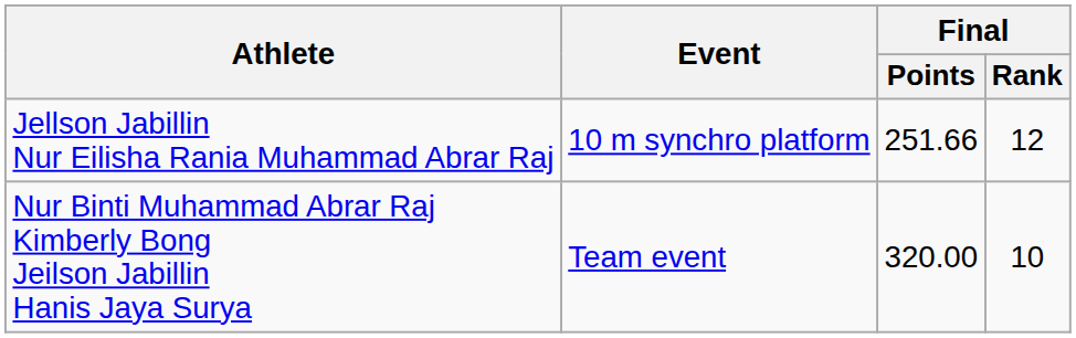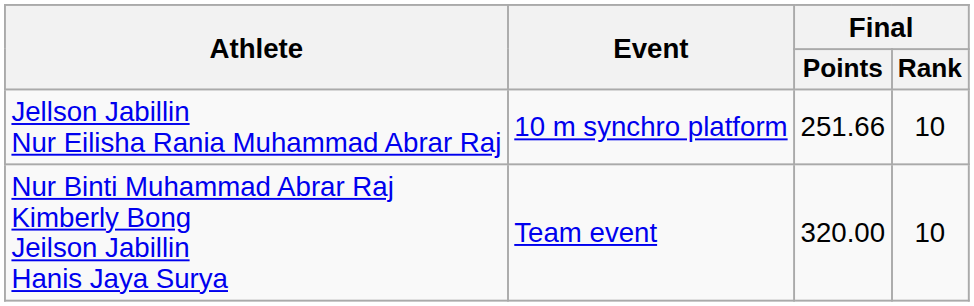Jellson Jabillin Nur Eilisha Rania Muhammad Abrar Raj | Final / Rank: 12 -> 10
